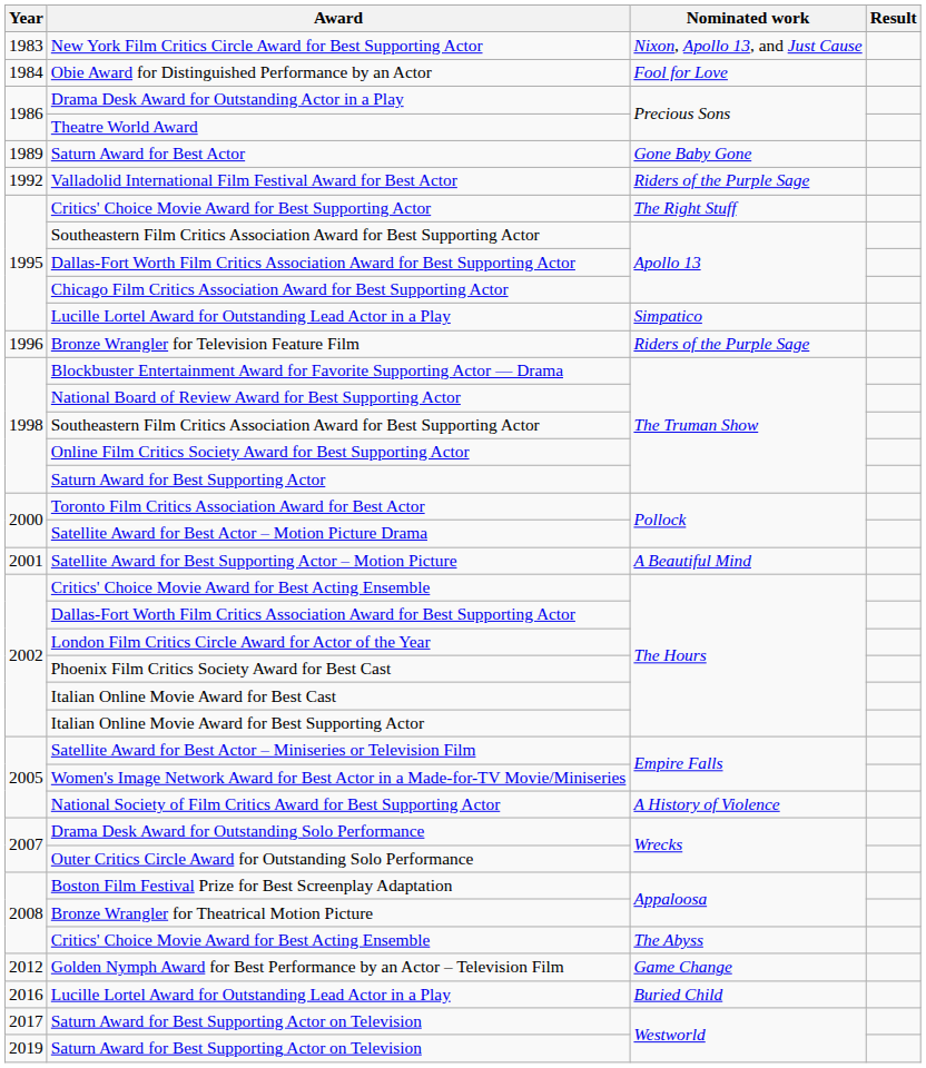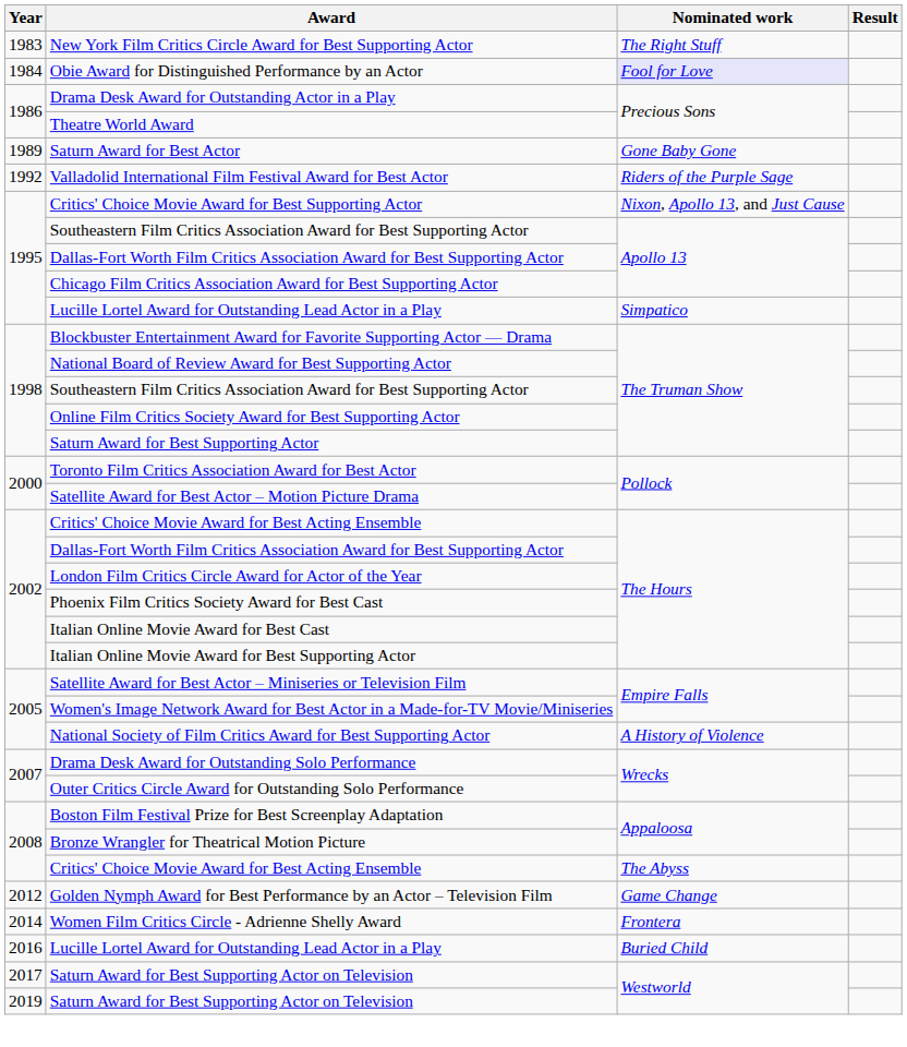New York Film Critics Circle Award for Best Supporting Actor | Nominated work: Nixon, Apollo 13, and Just Cause -> The Right Stuff
Obie Award for Distinguished Performance by an Actor | Nominated work: no background -> lavender background
Critics' Choice Movie Award for Best Supporting Actor | Nominated work: The Right Stuff -> Nixon, Apollo 13, and Just Cause
- row: 1996 | Bronze Wrangler for Television Feature Film | Riders of the Purple Sage
- row: 2001 | Satellite Award for Best Supporting Actor – Motion Picture | A Beautiful Mind
+ row: 2014 | Women Film Critics Circle - Adrienne Shelly Award | Frontera
